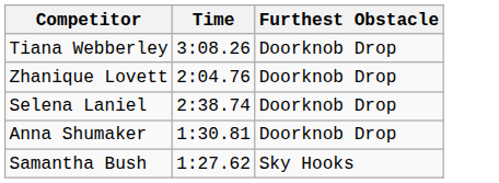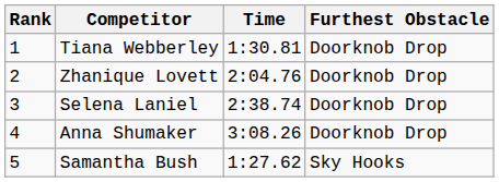+ column: Rank | 1 | 2 | 3 | 4 | 5
Tiana Webberley | Time: 3:08.26 -> 1:30.81
Anna Shumaker | Time: 1:30.81 -> 3:08.26
